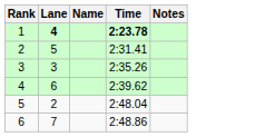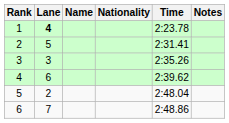+ column: Nationality
1 | Time: bold -> normal
